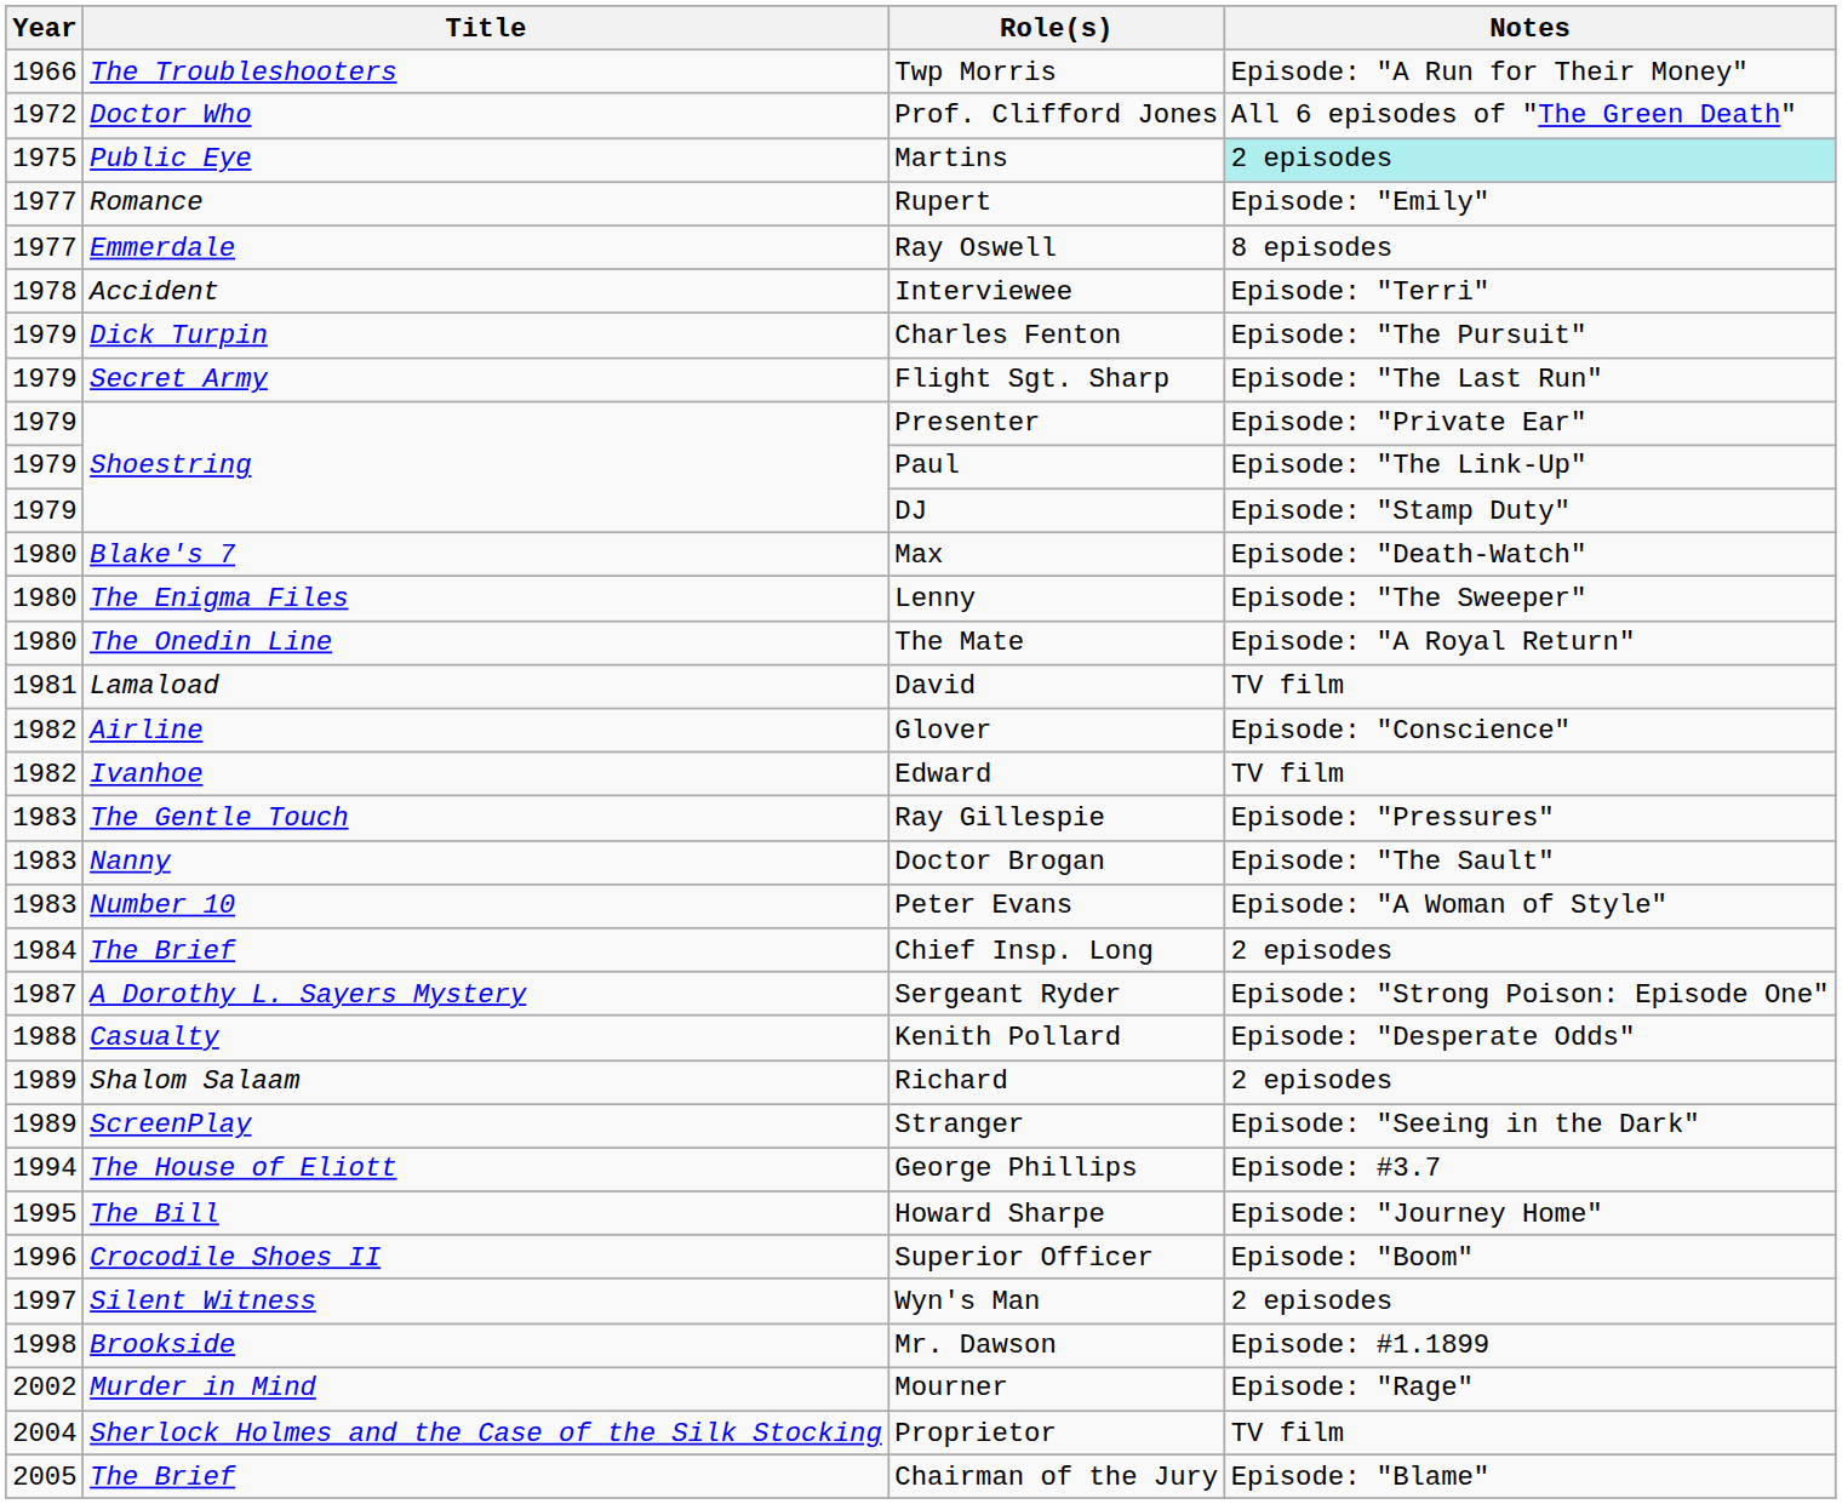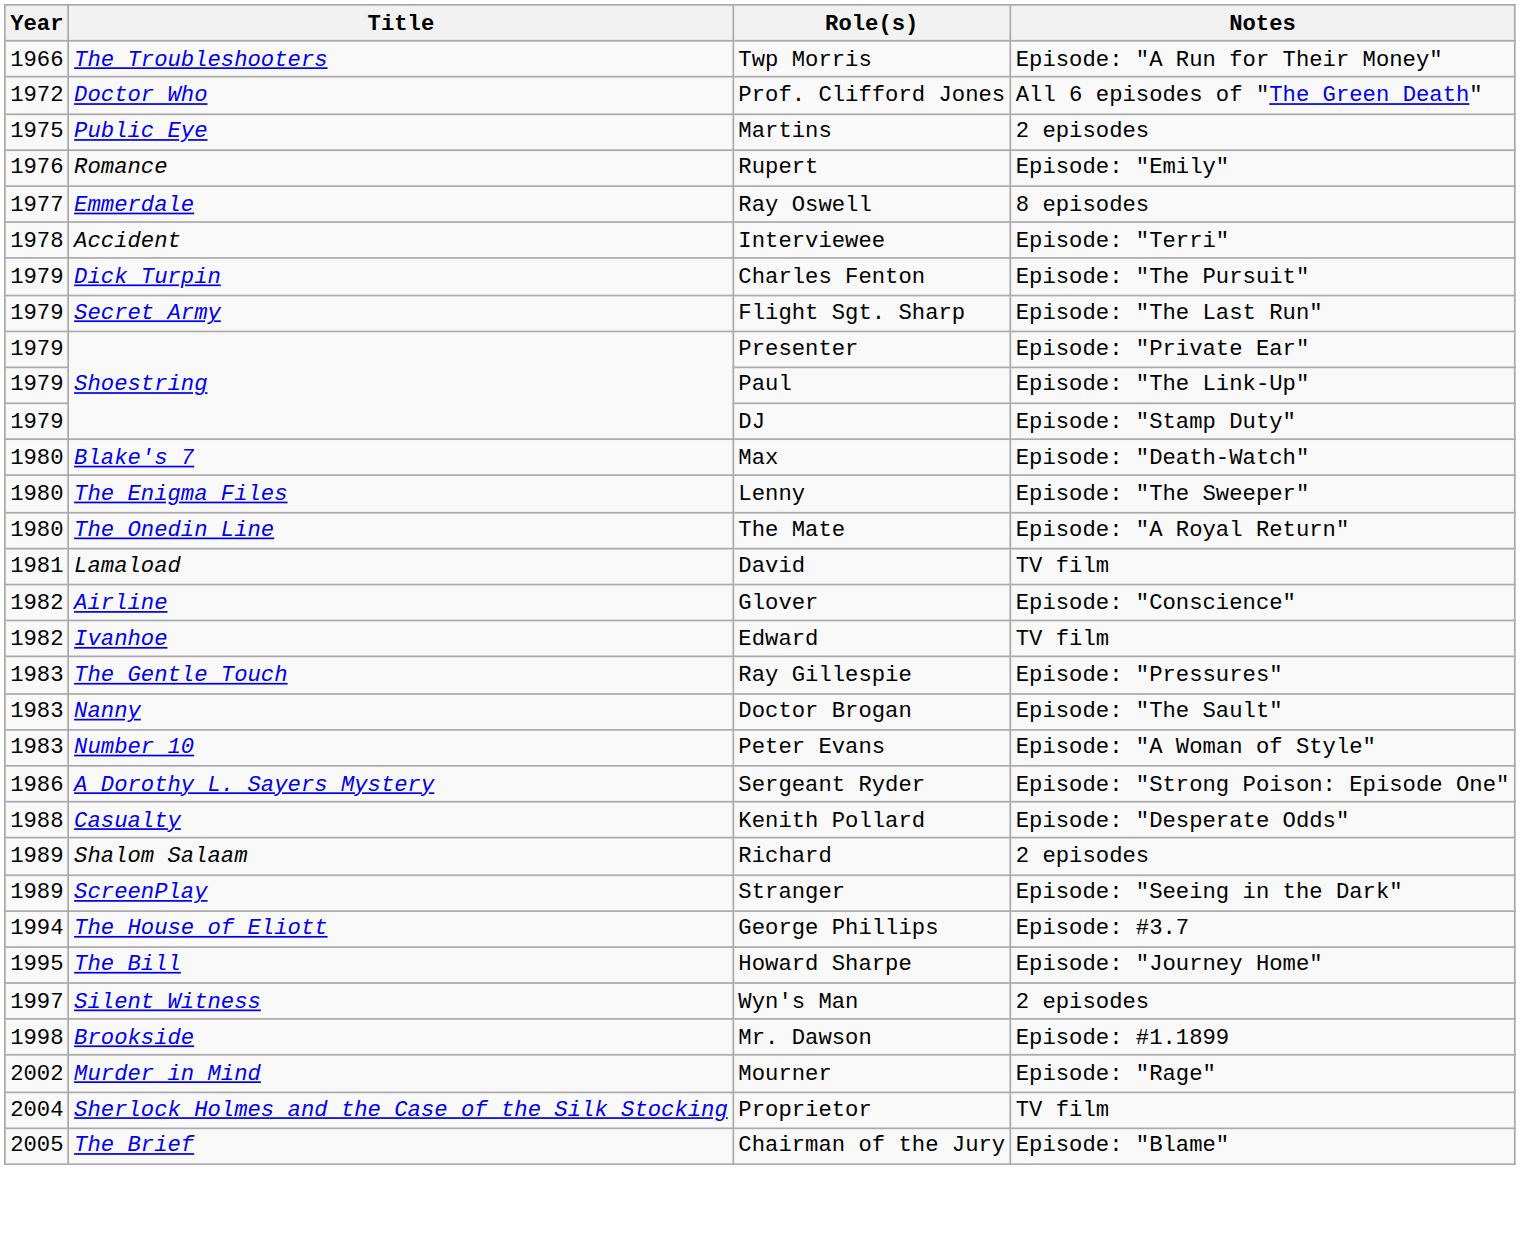Martins | Notes: paleturquoise background -> no background
Rupert | Year: 1977 -> 1976
- row: 1984 | The Brief | Chief Insp. Long | 2 episodes
Sergeant Ryder | Year: 1987 -> 1986
- row: 1996 | Crocodile Shoes II | Superior Officer | Episode: "Boom"
